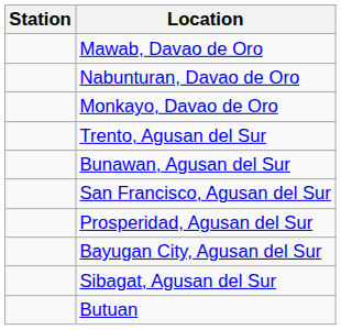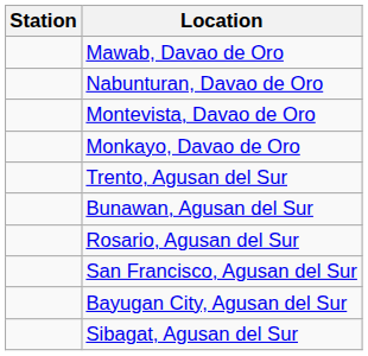+ row: Montevista, Davao de Oro
+ row: Rosario, Agusan del Sur
- row: Prosperidad, Agusan del Sur
- row: Butuan
